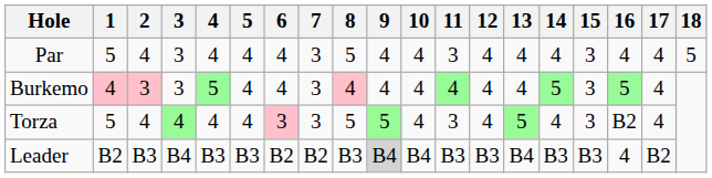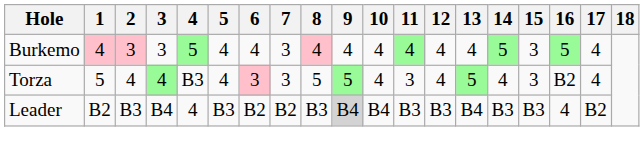- row: Par | 5 | 4 | 3 | 4 | 4 | 4 | 3 | 5 | 4 | 4 | 3 | 4 | 4 | 4 | 3 | 4 | 4 | 5
Torza | 4: 4 -> B3
Leader | 4: B3 -> 4
